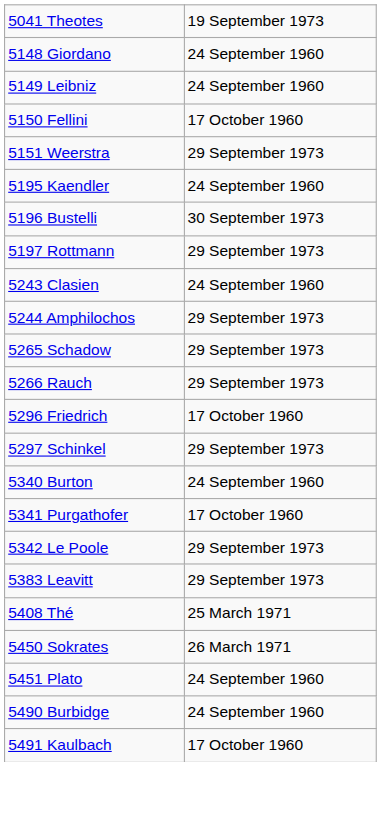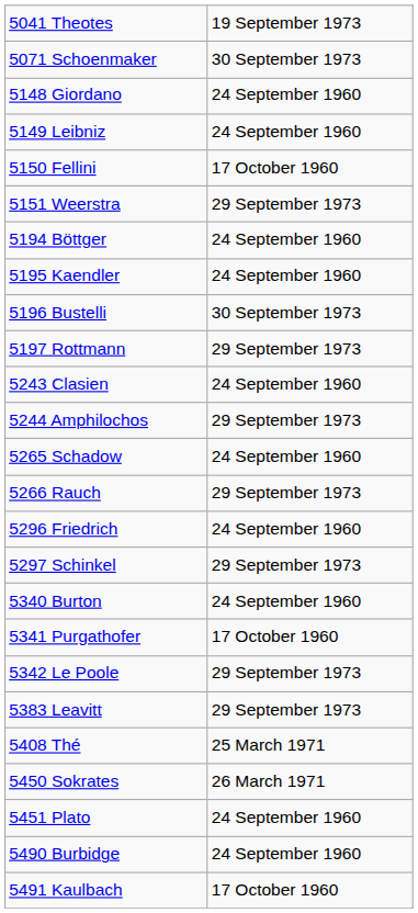+ row: 5071 Schoenmaker | 30 September 1973
+ row: 5194 Böttger | 24 September 1960
5265 Schadow | column 2: 29 September 1973 -> 24 September 1960
5296 Friedrich | column 2: 17 October 1960 -> 24 September 1960
